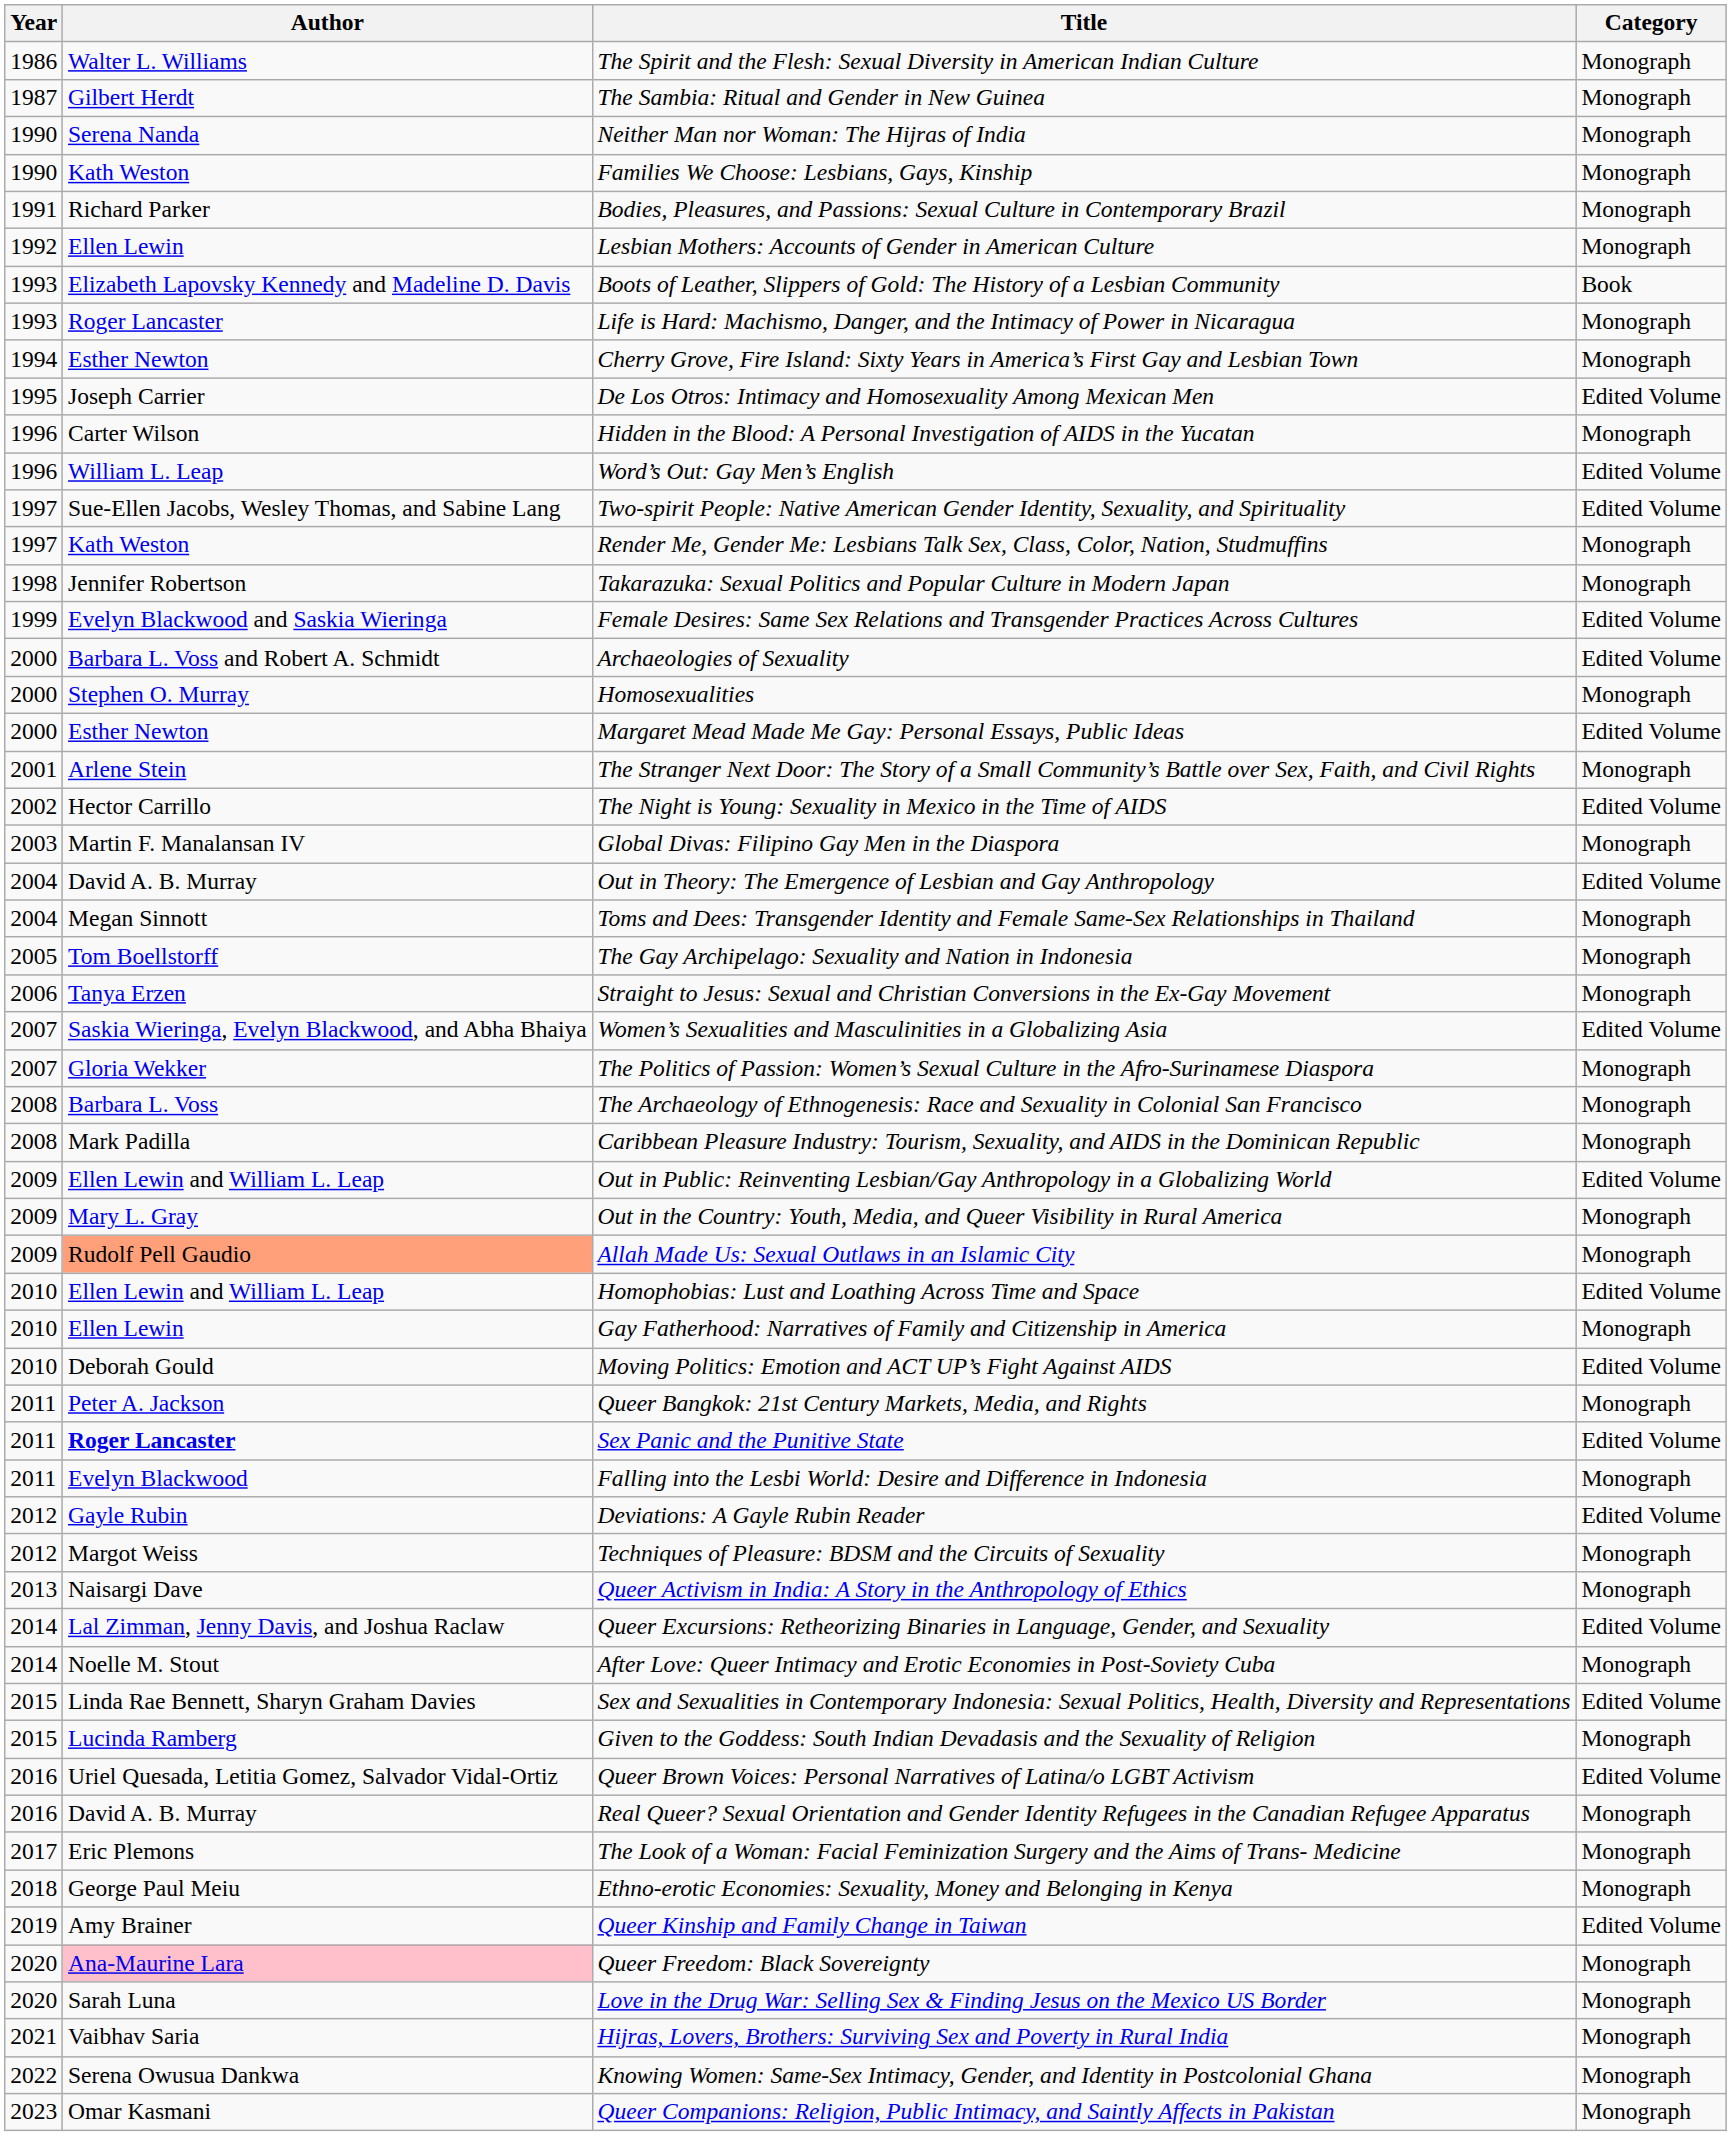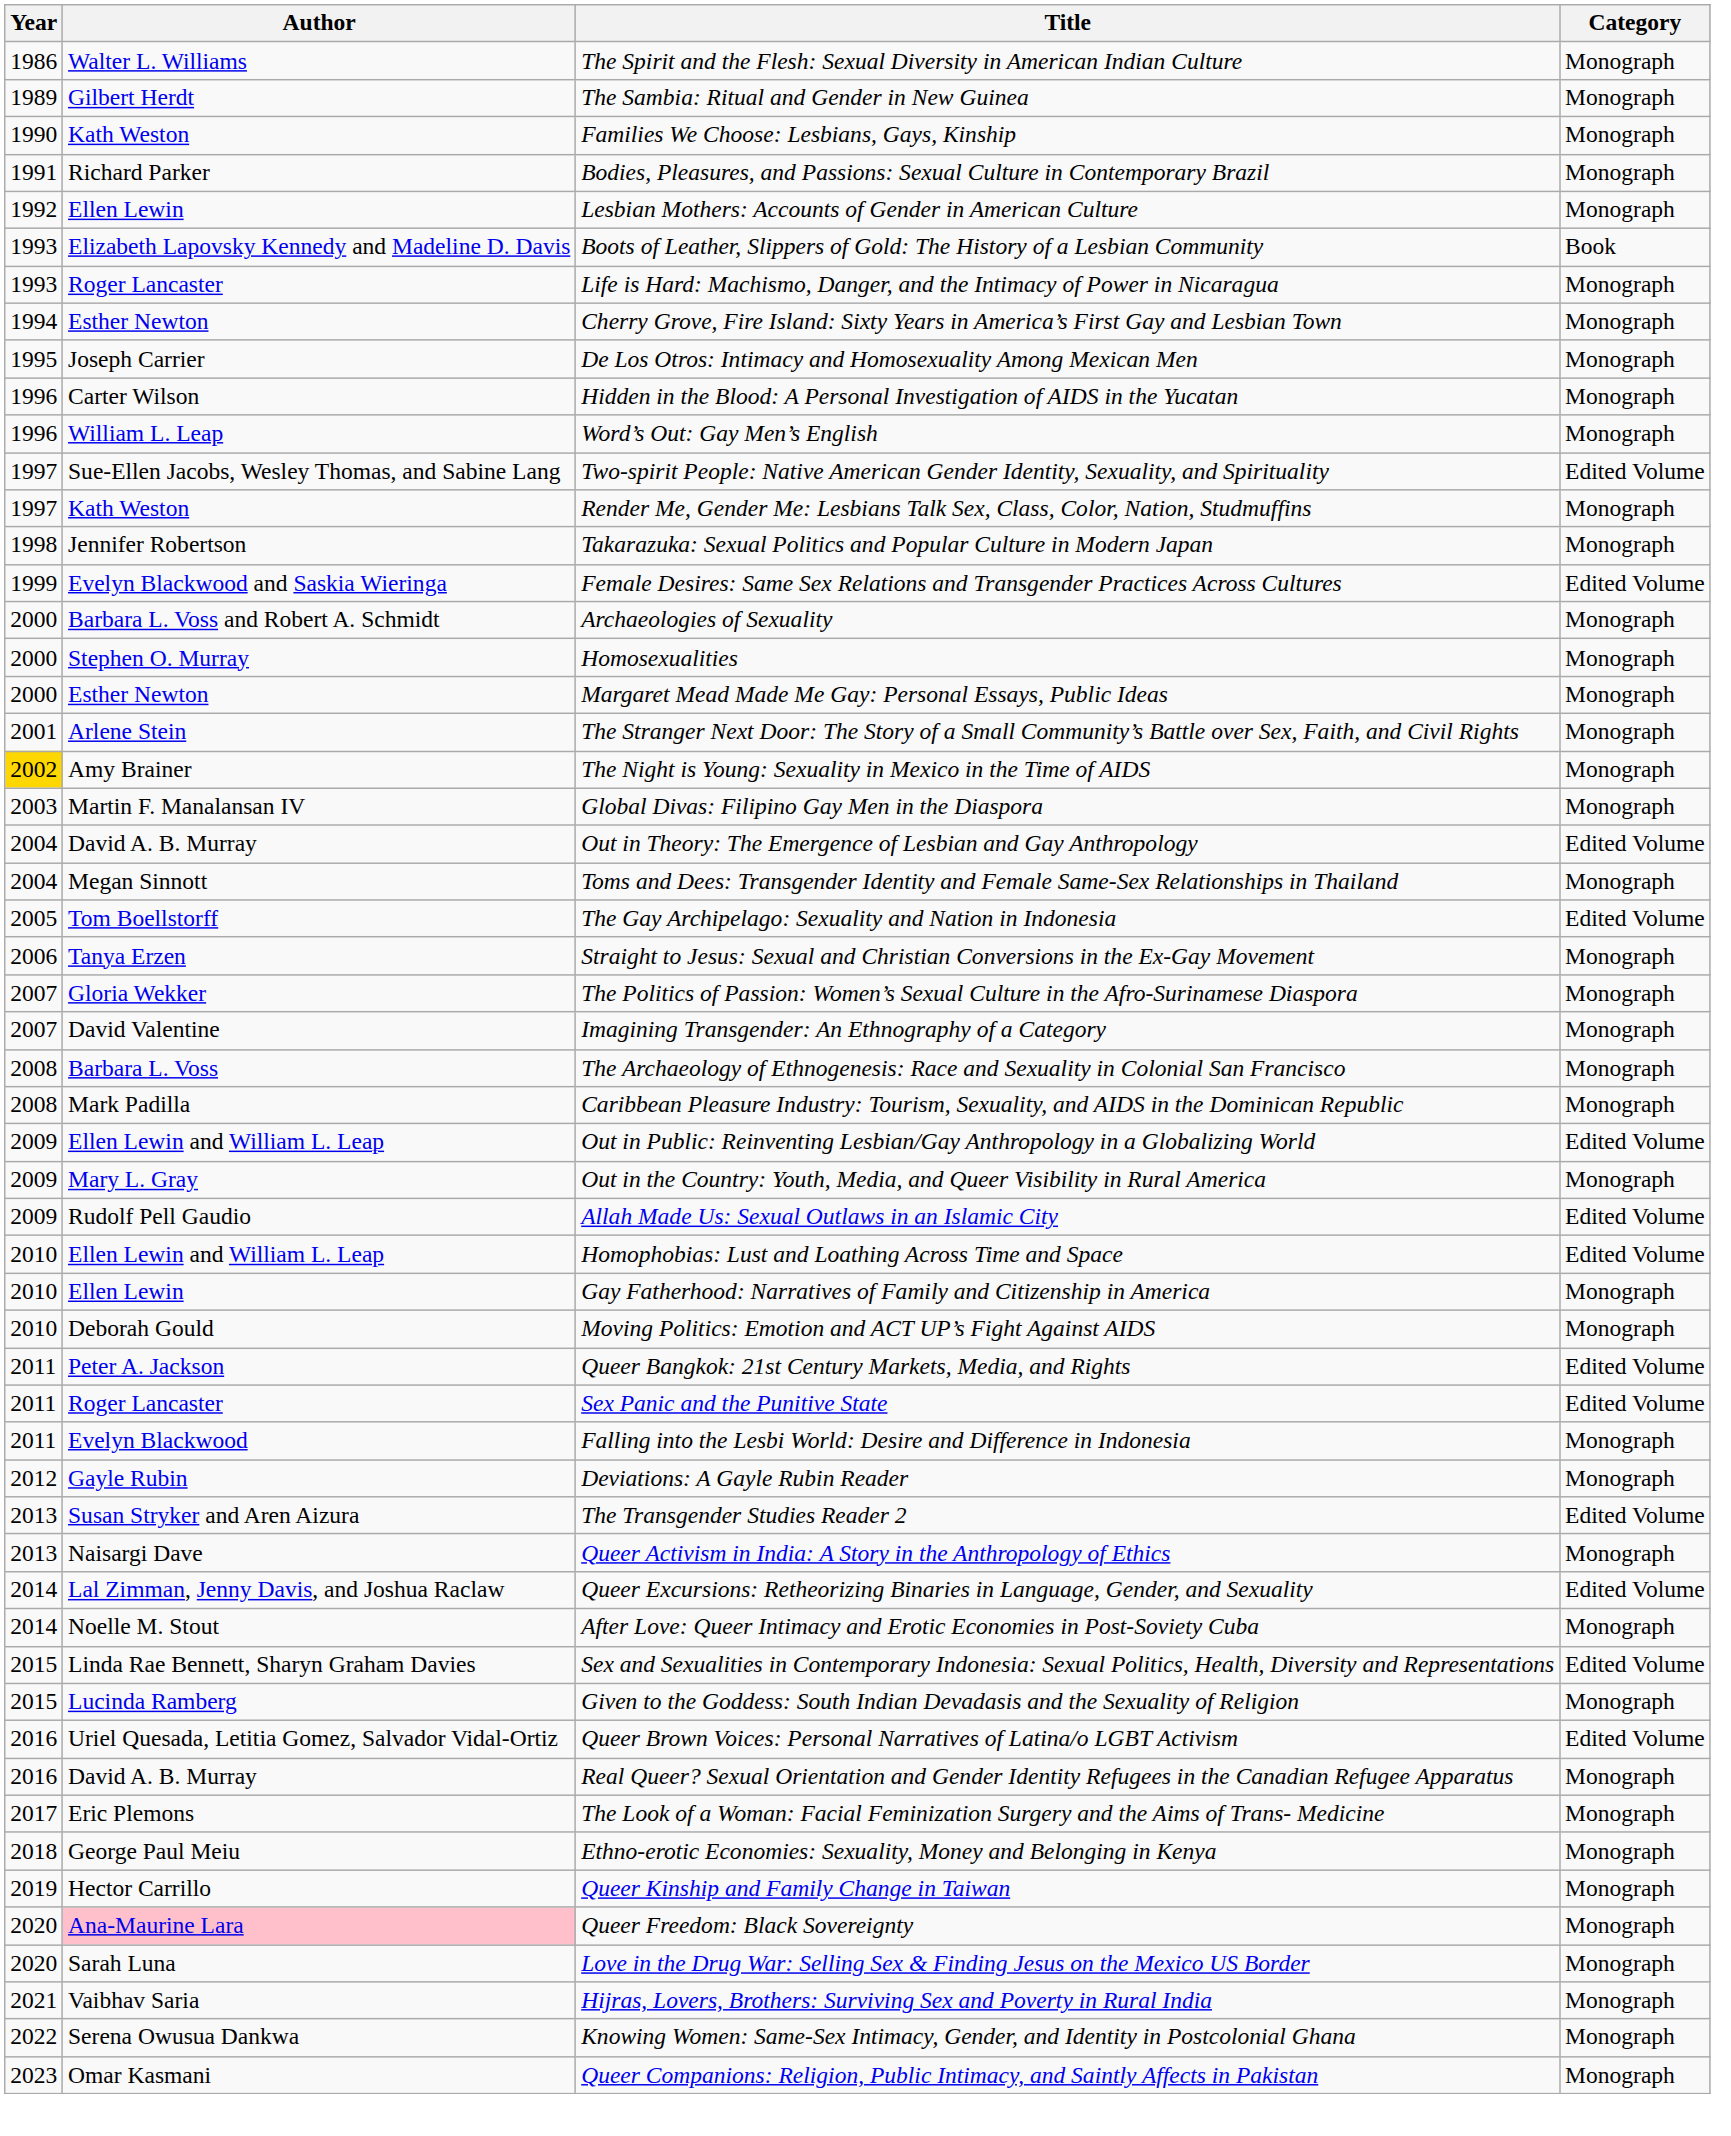The Sambia: Ritual and Gender in New Guinea | Year: 1987 -> 1989
- row: 1990 | Serena Nanda | Neither Man nor Woman: The Hijras of India | Monograph
De Los Otros: Intimacy and Homosexuality Among Mexican Men | Category: Edited Volume -> Monograph
Word’s Out: Gay Men’s English | Category: Edited Volume -> Monograph
Archaeologies of Sexuality | Category: Edited Volume -> Monograph
Margaret Mead Made Me Gay: Personal Essays, Public Ideas | Category: Edited Volume -> Monograph
The Night is Young: Sexuality in Mexico in the Time of AIDS | Year: no background -> gold background
The Night is Young: Sexuality in Mexico in the Time of AIDS | Author: Hector Carrillo -> Amy Brainer
The Night is Young: Sexuality in Mexico in the Time of AIDS | Category: Edited Volume -> Monograph
The Gay Archipelago: Sexuality and Nation in Indonesia | Category: Monograph -> Edited Volume
- row: 2007 | Saskia Wieringa, Evelyn Blackwood, and Abha Bhaiya | Women’s Sexualities and Masculinities in a Globalizing Asia | Edited Volume
+ row: 2007 | David Valentine | Imagining Transgender: An Ethnography of a Category | Monograph
Allah Made Us: Sexual Outlaws in an Islamic City | Author: lightsalmon background -> no background
Allah Made Us: Sexual Outlaws in an Islamic City | Category: Monograph -> Edited Volume
Moving Politics: Emotion and ACT UP’s Fight Against AIDS | Category: Edited Volume -> Monograph
Queer Bangkok: 21st Century Markets, Media, and Rights | Category: Monograph -> Edited Volume
Sex Panic and the Punitive State | Author: bold -> normal
Deviations: A Gayle Rubin Reader | Category: Edited Volume -> Monograph
- row: 2012 | Margot Weiss | Techniques of Pleasure: BDSM and the Circuits of Sexuality | Monograph
+ row: 2013 | Susan Stryker and Aren Aizura | The Transgender Studies Reader 2 | Edited Volume
Queer Kinship and Family Change in Taiwan | Author: Amy Brainer -> Hector Carrillo
Queer Kinship and Family Change in Taiwan | Category: Edited Volume -> Monograph
